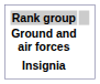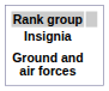rows swapped: Insignia <-> Ground and air forces
